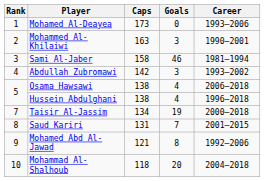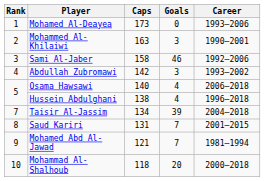Sami Al-Jaber | Career: 1981–1994 -> 1992–2006
Osama Hawsawi | Caps: 138 -> 140
Taisir Al-Jassim | Goals: 19 -> 39
Taisir Al-Jassim | Career: 2000–2018 -> 2004–2018
Mohamed Abd Al-Jawad | Goals: 8 -> 7
Mohamed Abd Al-Jawad | Career: 1992–2006 -> 1981–1994
Mohammad Al-Shalhoub | Career: 2004–2018 -> 2000–2018
